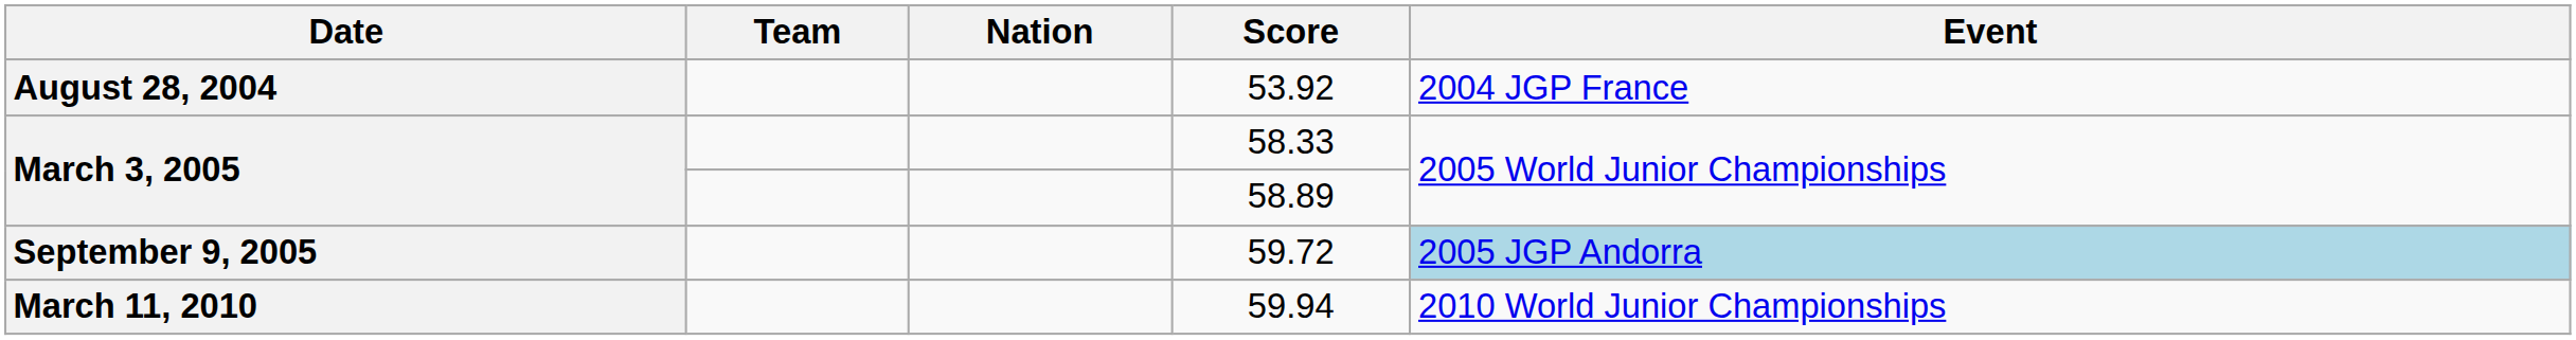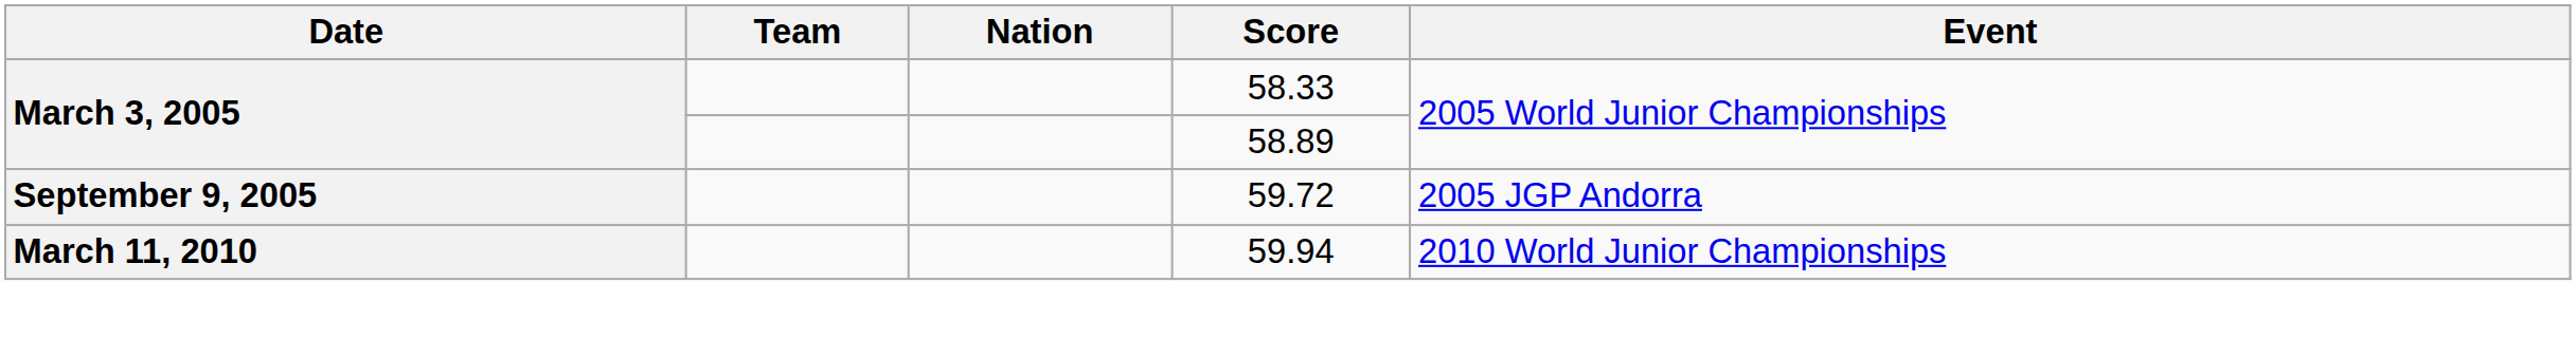- row: August 28, 2004 | 53.92 | 2004 JGP France
59.72 | Event: lightblue background -> no background
